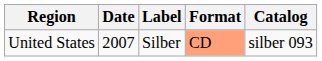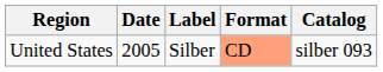United States | Date: 2007 -> 2005
